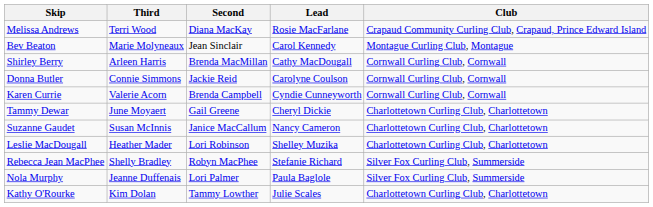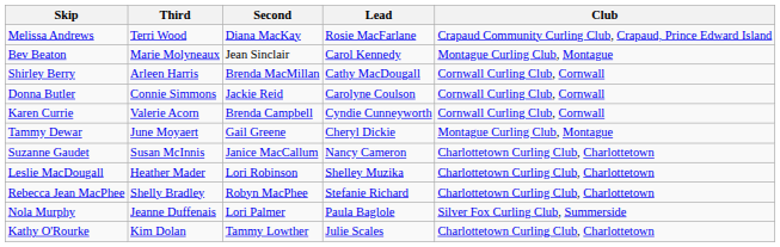Tammy Dewar | Club: Charlottetown Curling Club, Charlottetown -> Montague Curling Club, Montague
Rebecca Jean MacPhee | Club: Silver Fox Curling Club, Summerside -> Charlottetown Curling Club, Charlottetown
